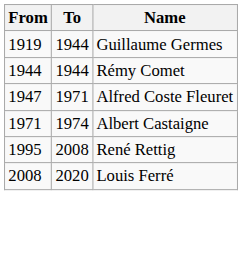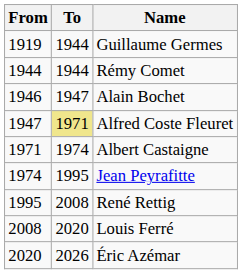+ row: 1946 | 1947 | Alain Bochet
Alfred Coste Fleuret | To: no background -> khaki background
+ row: 1974 | 1995 | Jean Peyrafitte
+ row: 2020 | 2026 | Éric Azémar
